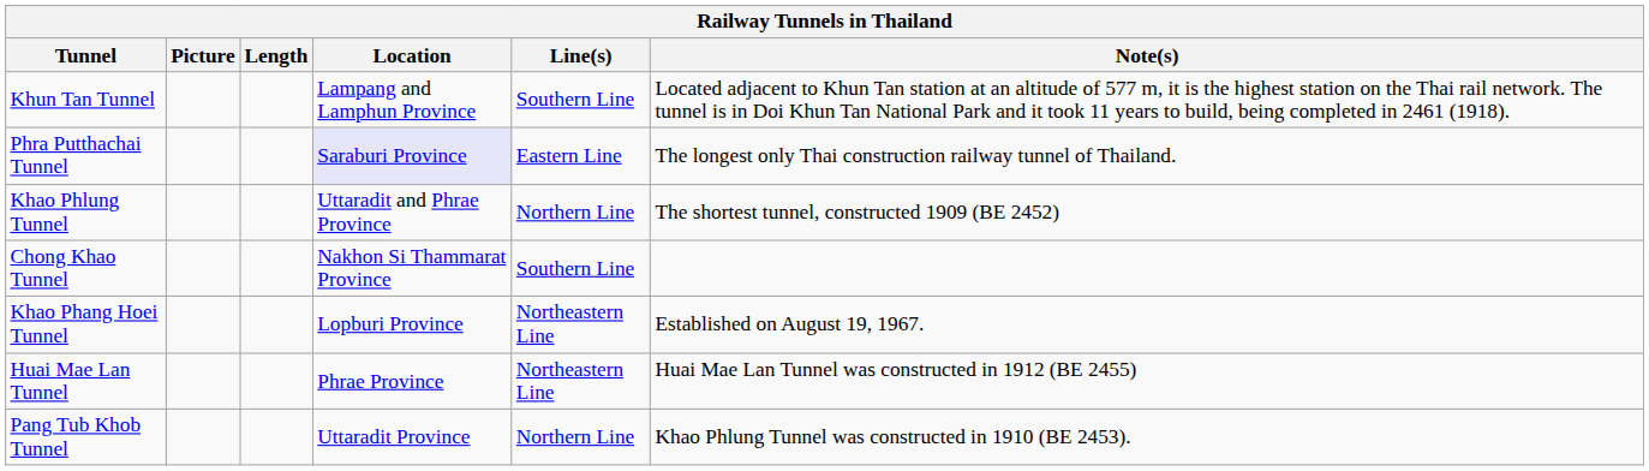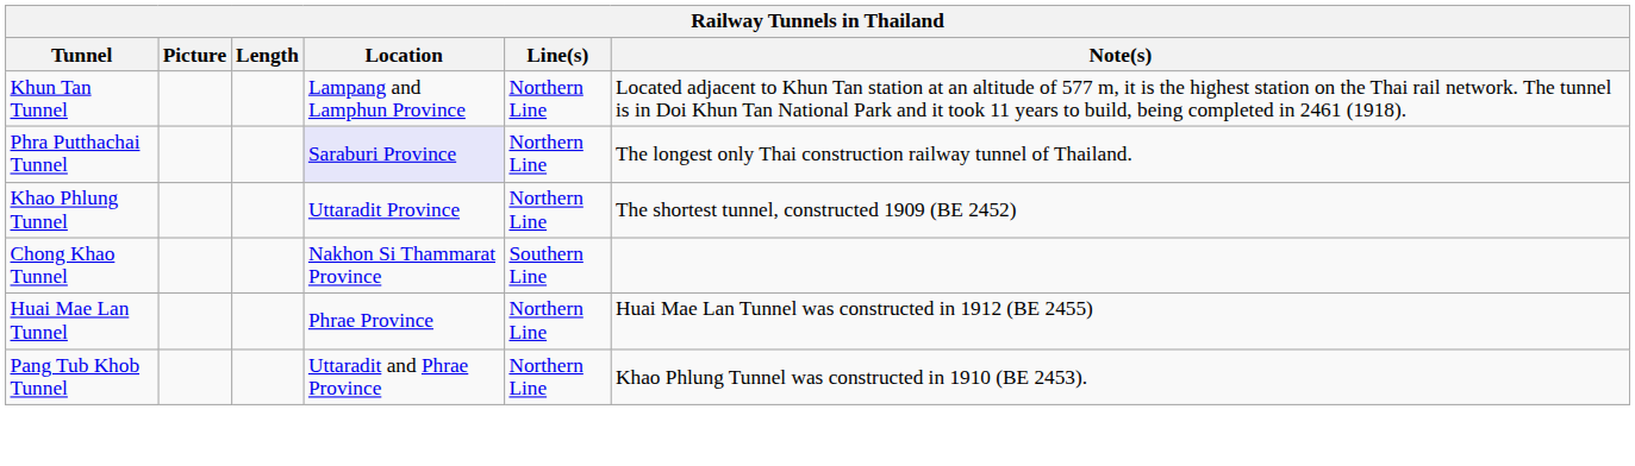Khun Tan Tunnel | Line(s): Southern Line -> Northern Line
Phra Putthachai Tunnel | Line(s): Eastern Line -> Northern Line
Khao Phlung Tunnel | Location: Uttaradit and Phrae Province -> Uttaradit Province
- row: Khao Phang Hoei Tunnel | Lopburi Province | Northeastern Line | Established on August 19, 1967.
Huai Mae Lan Tunnel | Line(s): Northeastern Line -> Northern Line
Pang Tub Khob Tunnel | Location: Uttaradit Province -> Uttaradit and Phrae Province
